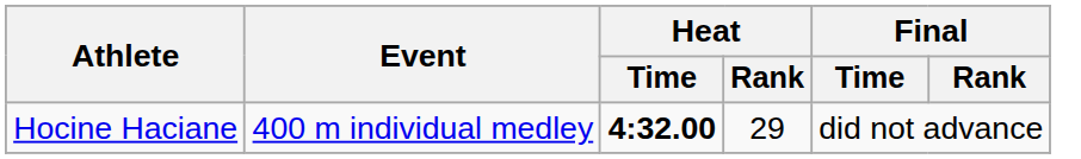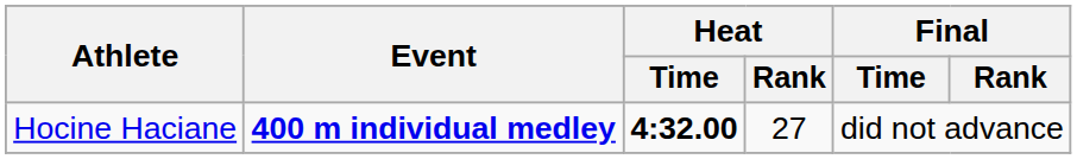Hocine Haciane | Event: normal -> bold
Hocine Haciane | Heat / Rank: 29 -> 27
